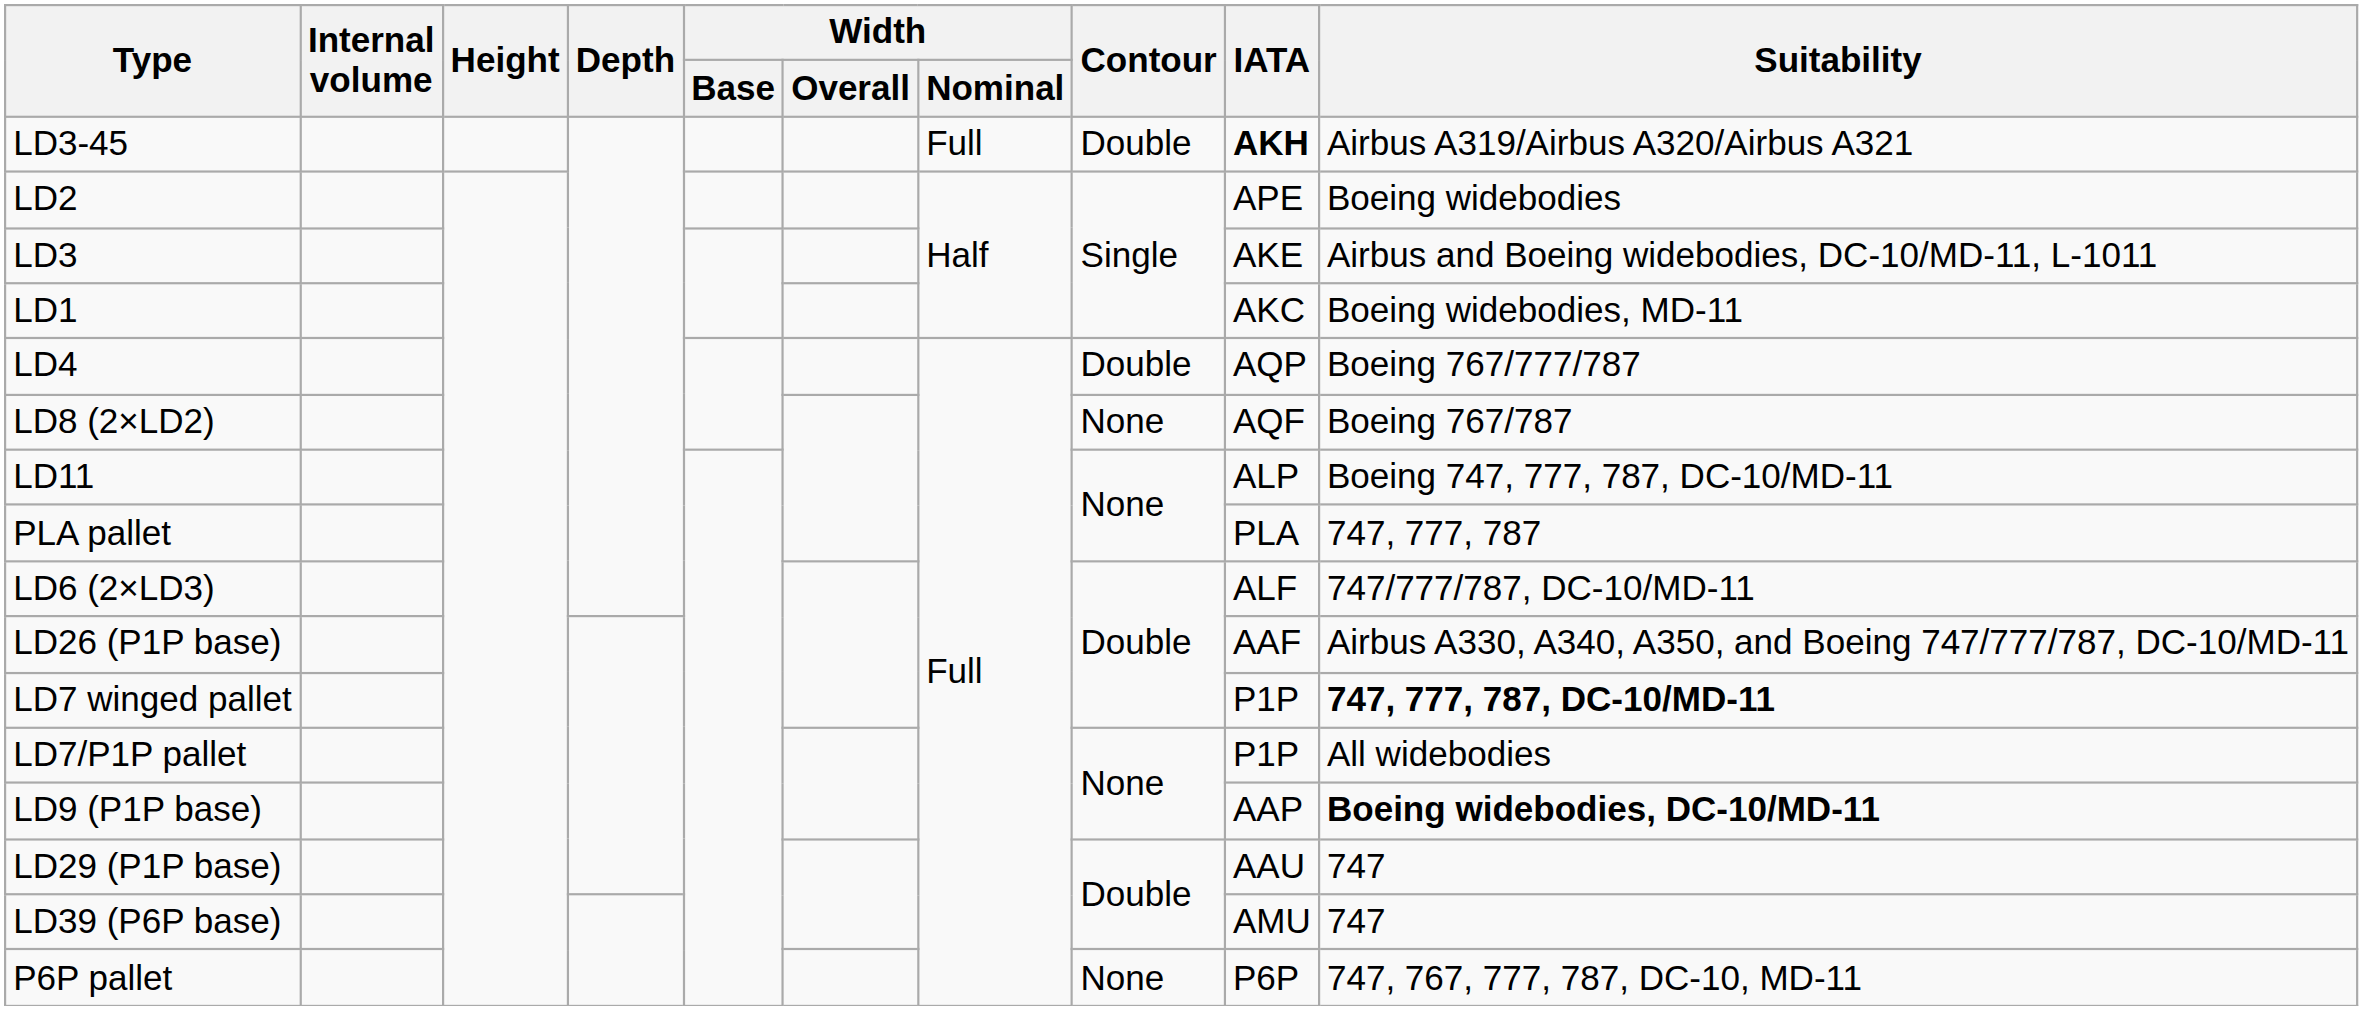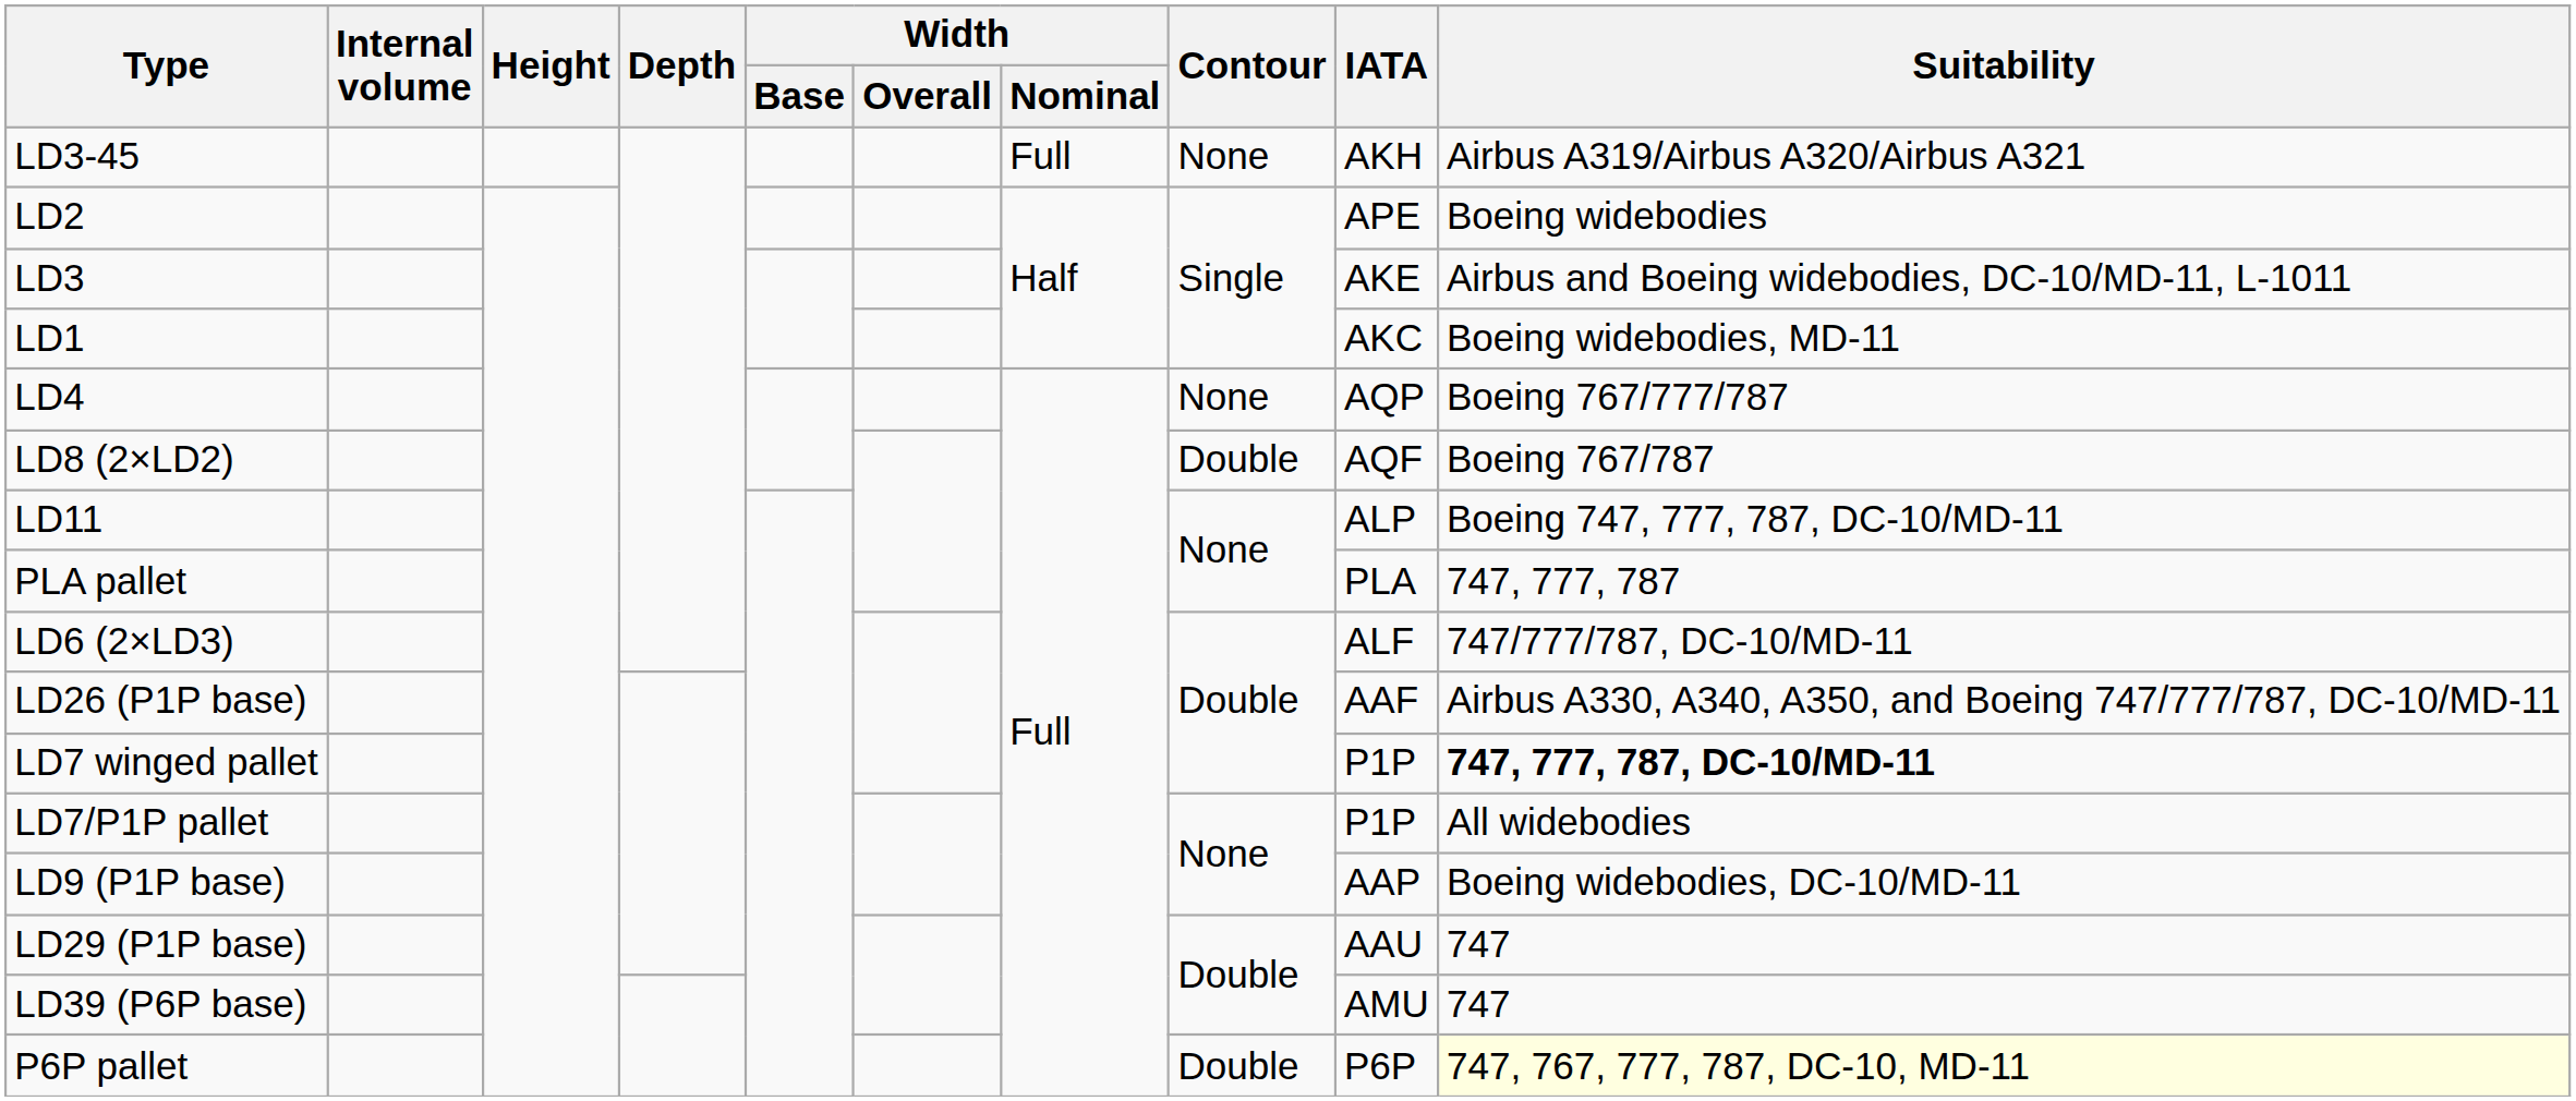LD3-45 | Contour: Double -> None
LD3-45 | IATA: bold -> normal
LD4 | Contour: Double -> None
LD8 (2×LD2) | Contour: None -> Double
LD9 (P1P base) | Suitability: bold -> normal
P6P pallet | Contour: None -> Double
P6P pallet | Suitability: no background -> lightyellow background
